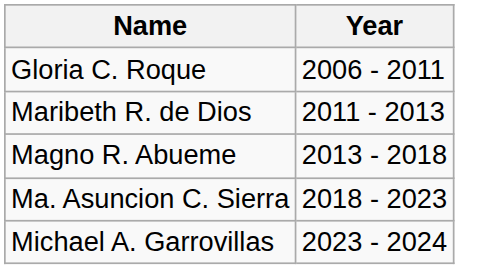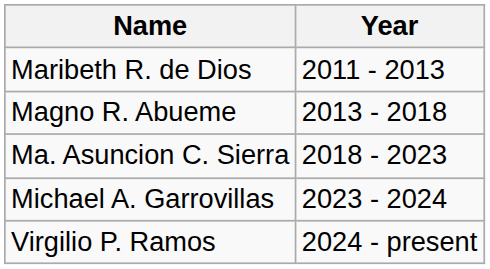- row: Gloria C. Roque | 2006 - 2011
+ row: Virgilio P. Ramos | 2024 - present
